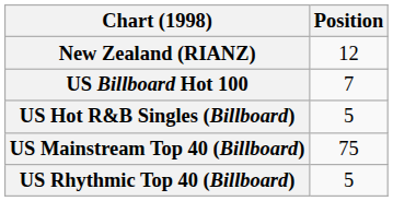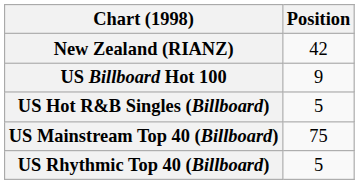New Zealand (RIANZ) | Position: 12 -> 42
US Billboard Hot 100 | Position: 7 -> 9
